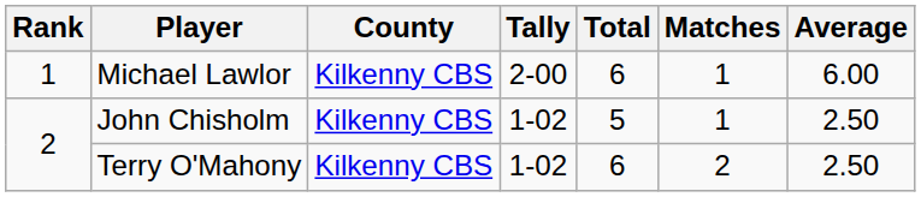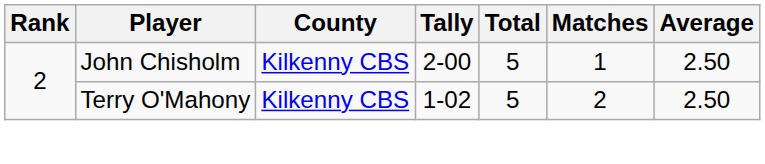- row: 1 | Michael Lawlor | Kilkenny CBS | 2-00 | 6 | 1 | 6.00
John Chisholm | Tally: 1-02 -> 2-00
Terry O'Mahony | Total: 6 -> 5
